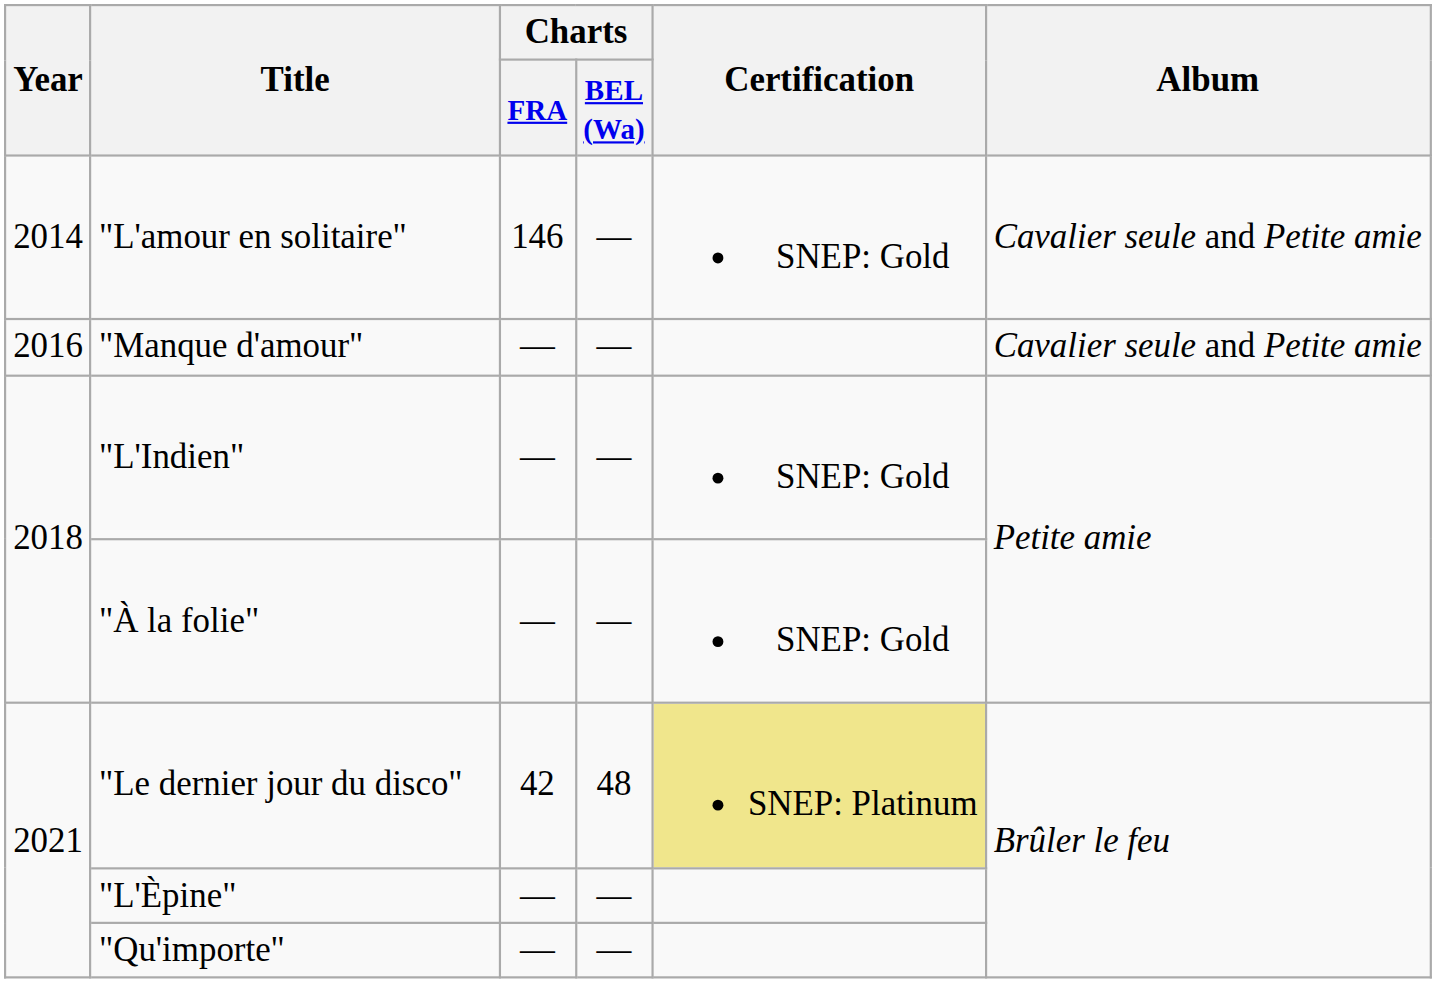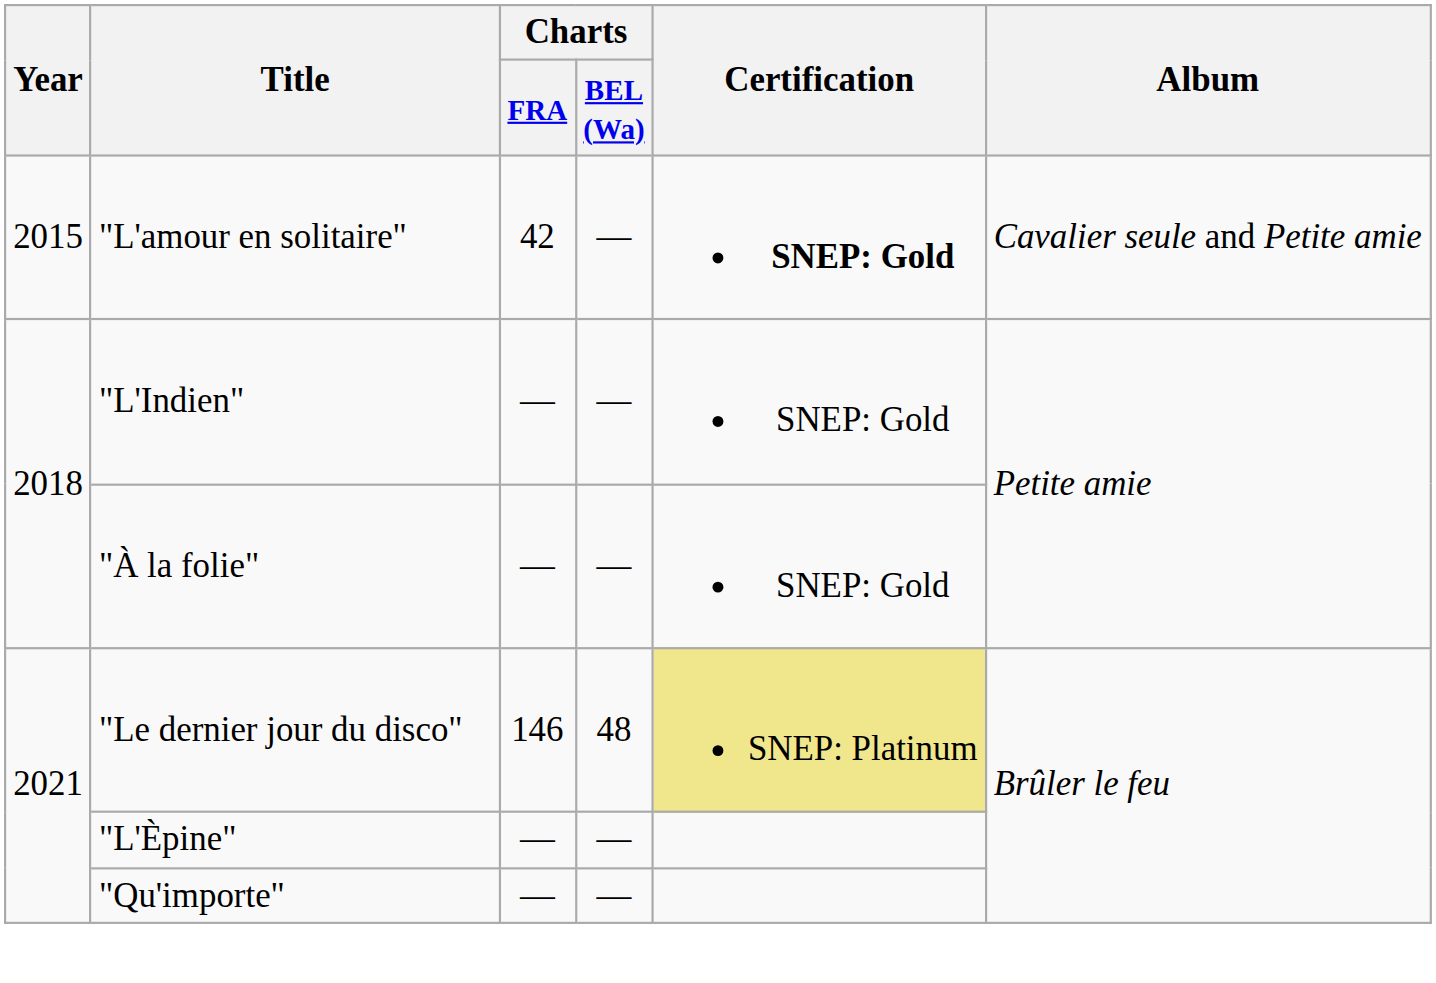"L'amour en solitaire" | Year: 2014 -> 2015
"L'amour en solitaire" | Charts / FRA: 146 -> 42
"L'amour en solitaire" | Certification: normal -> bold
- row: 2016 | "Manque d'amour" | — | — | Cavalier seule and Petite amie
"Le dernier jour du disco" | Charts / FRA: 42 -> 146
